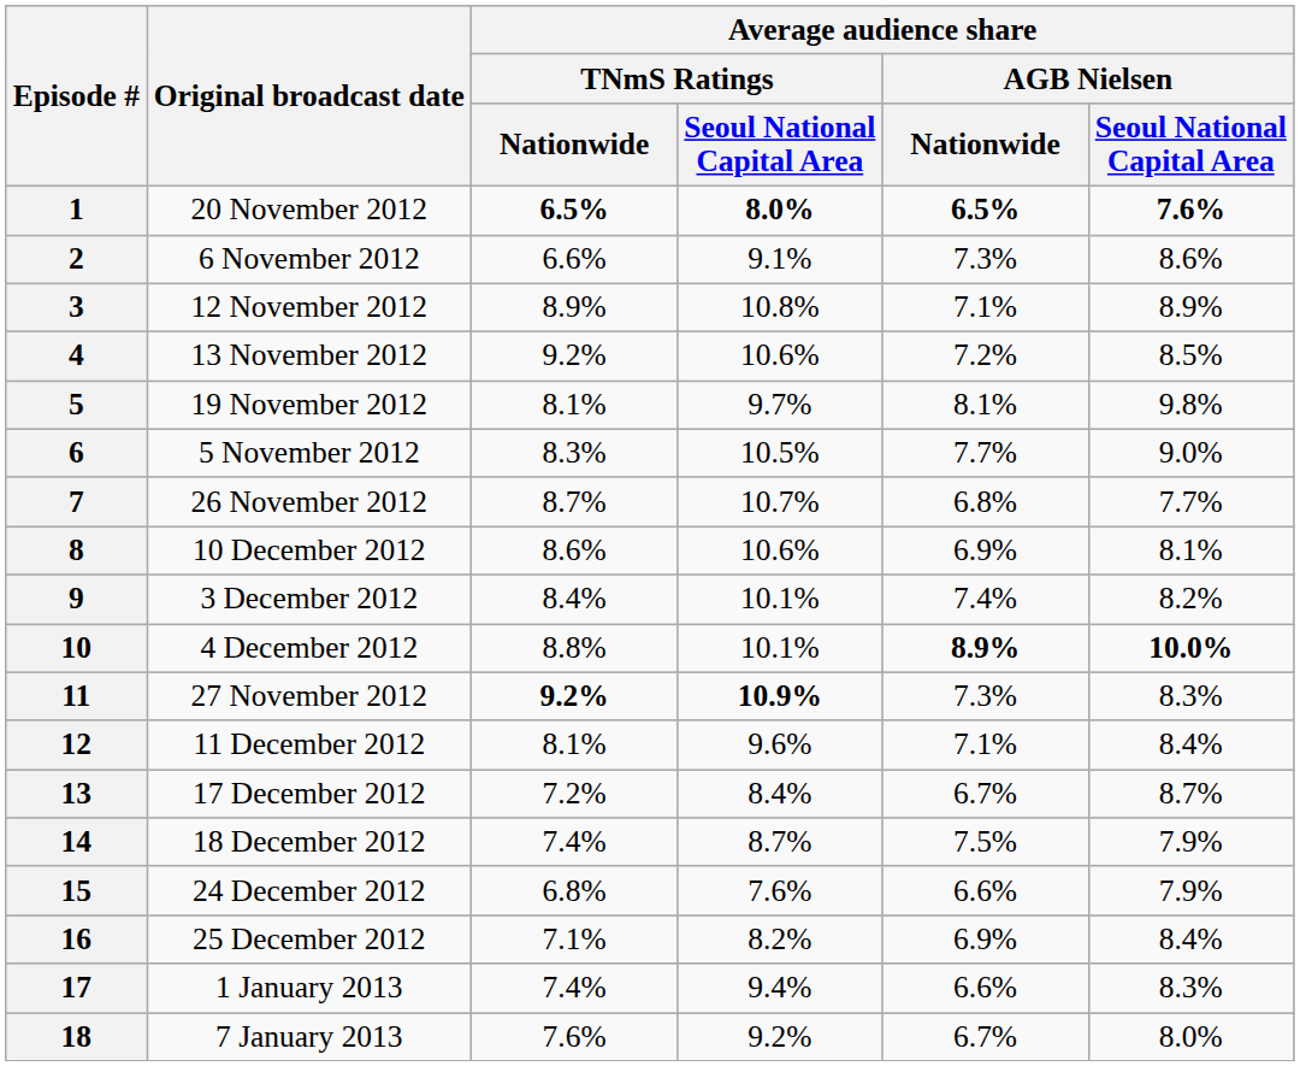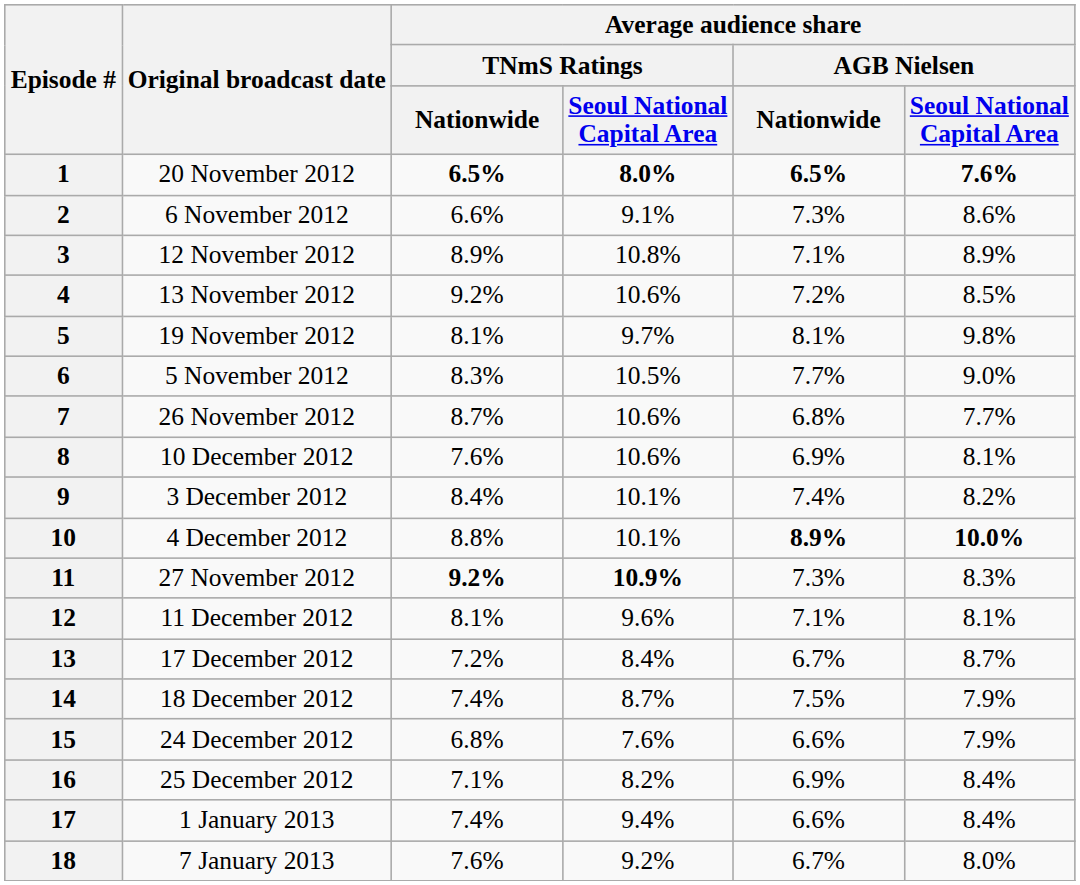7 | column 4: 10.7% -> 10.6%
8 | Average audience share / TNmS Ratings / Nationwide: 8.6% -> 7.6%
12 | column 6: 8.4% -> 8.1%
17 | column 6: 8.3% -> 8.4%
